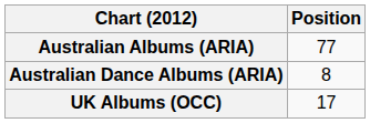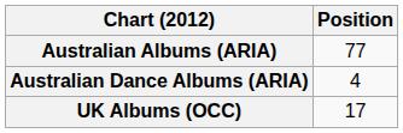Australian Dance Albums (ARIA) | Position: 8 -> 4
